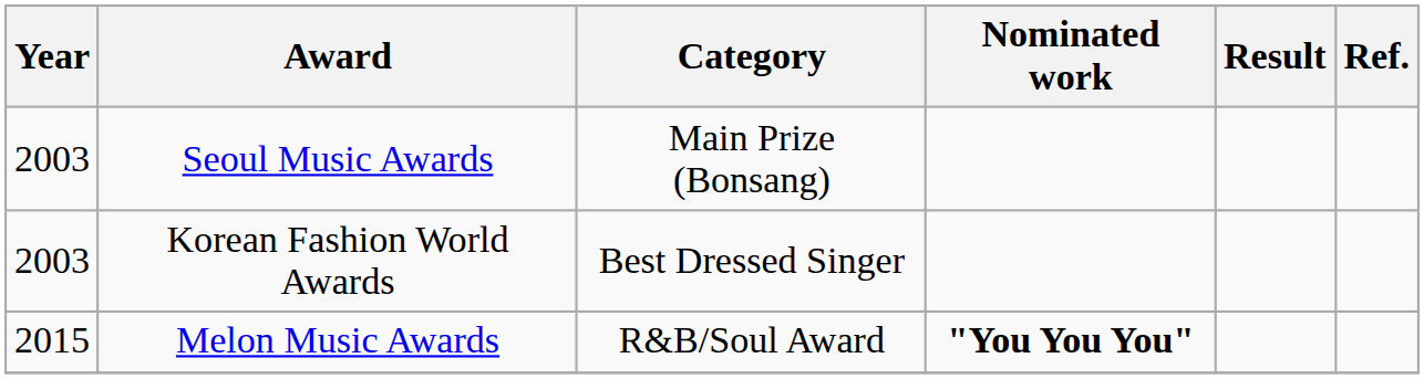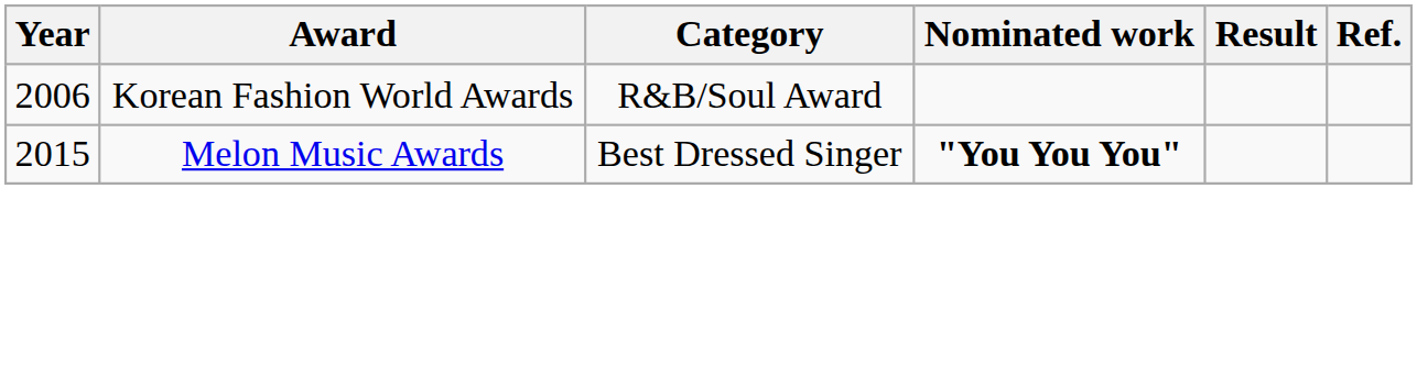- row: 2003 | Seoul Music Awards | Main Prize (Bonsang)
Korean Fashion World Awards | Year: 2003 -> 2006
Korean Fashion World Awards | Category: Best Dressed Singer -> R&B/Soul Award
Melon Music Awards | Category: R&B/Soul Award -> Best Dressed Singer
